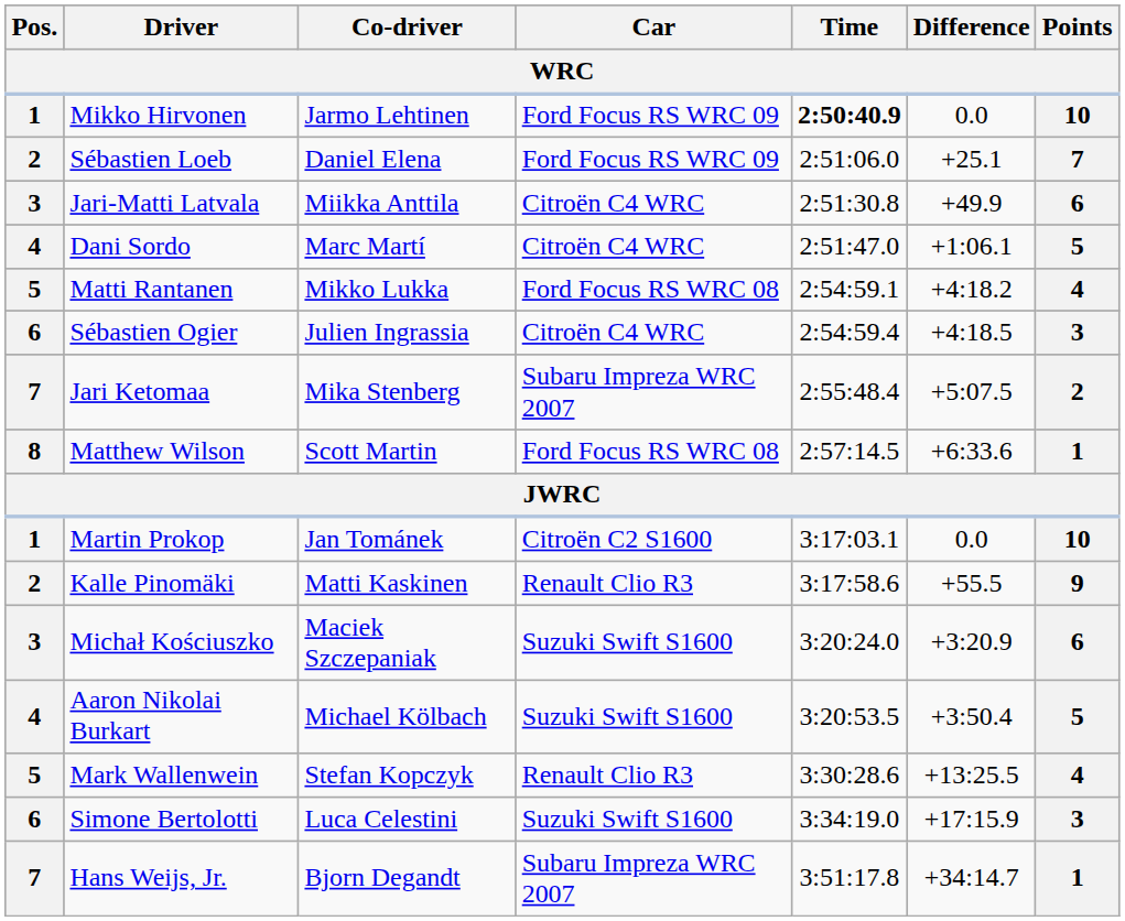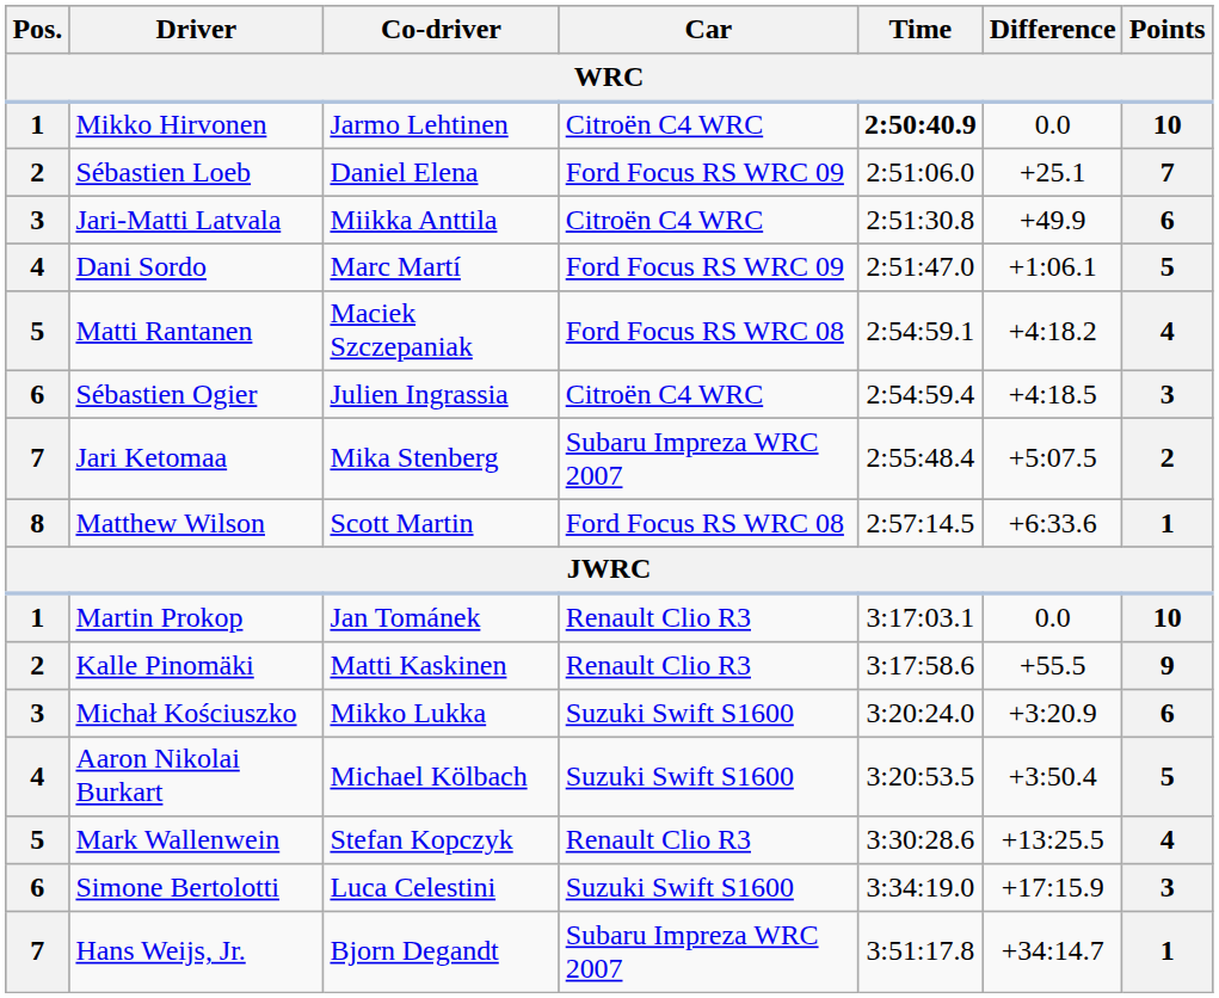Mikko Hirvonen | Car: Ford Focus RS WRC 09 -> Citroën C4 WRC
Dani Sordo | Car: Citroën C4 WRC -> Ford Focus RS WRC 09
Matti Rantanen | Co-driver: Mikko Lukka -> Maciek Szczepaniak
Martin Prokop | Car: Citroën C2 S1600 -> Renault Clio R3
Michał Kościuszko | Co-driver: Maciek Szczepaniak -> Mikko Lukka
